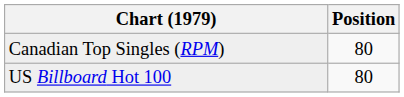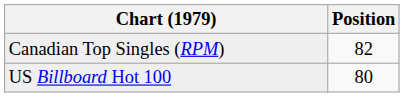Canadian Top Singles (RPM) | Position: 80 -> 82
